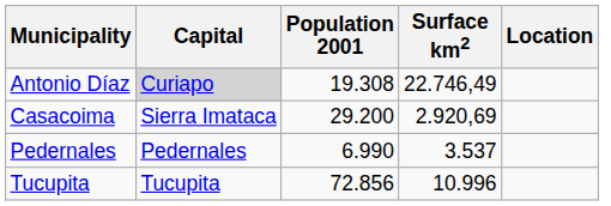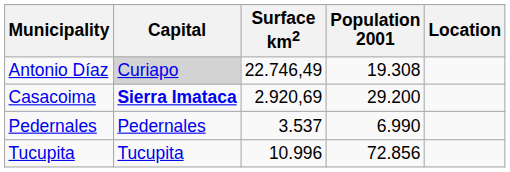columns swapped: Surface km2 <-> Population 2001
Casacoima | Capital: normal -> bold
